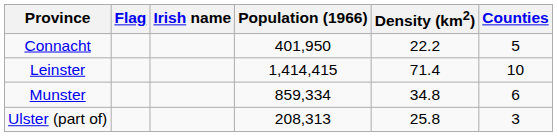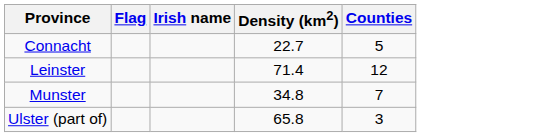- column: Population (1966) | 401,950 | 1,414,415 | 859,334 | 208,313
Connacht | Density (km2): 22.2 -> 22.7
Leinster | Counties: 10 -> 12
Munster | Counties: 6 -> 7
Ulster (part of) | Density (km2): 25.8 -> 65.8
